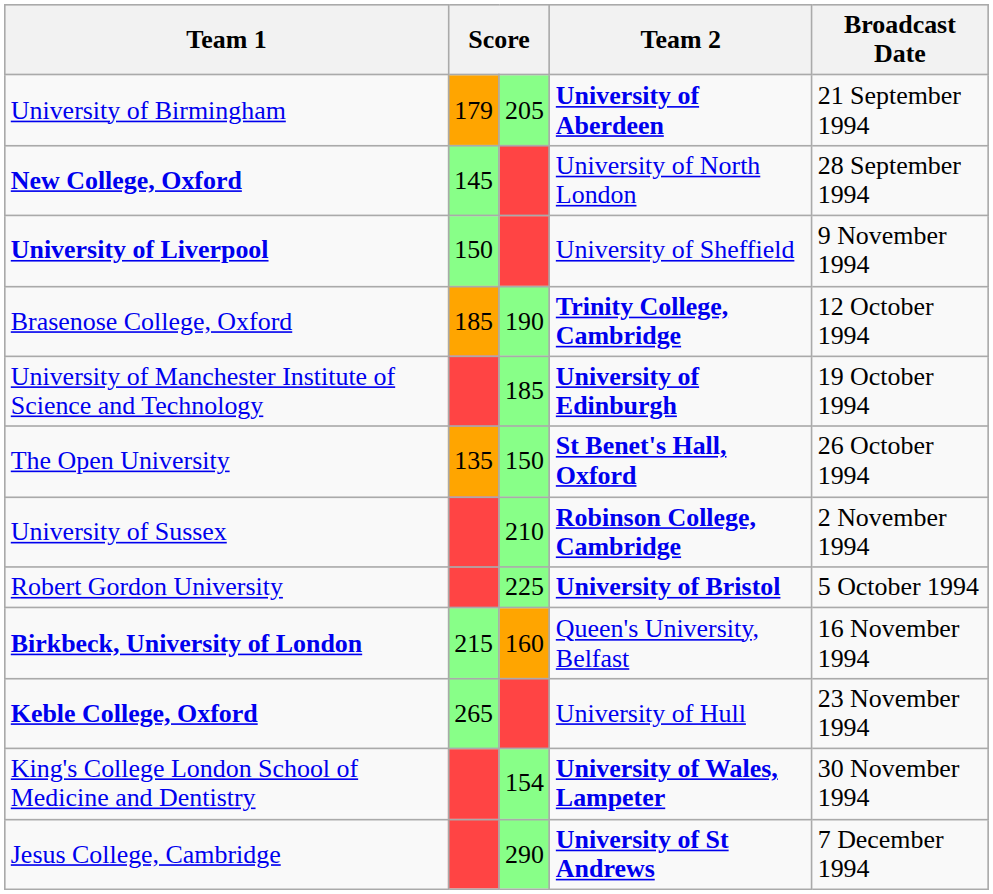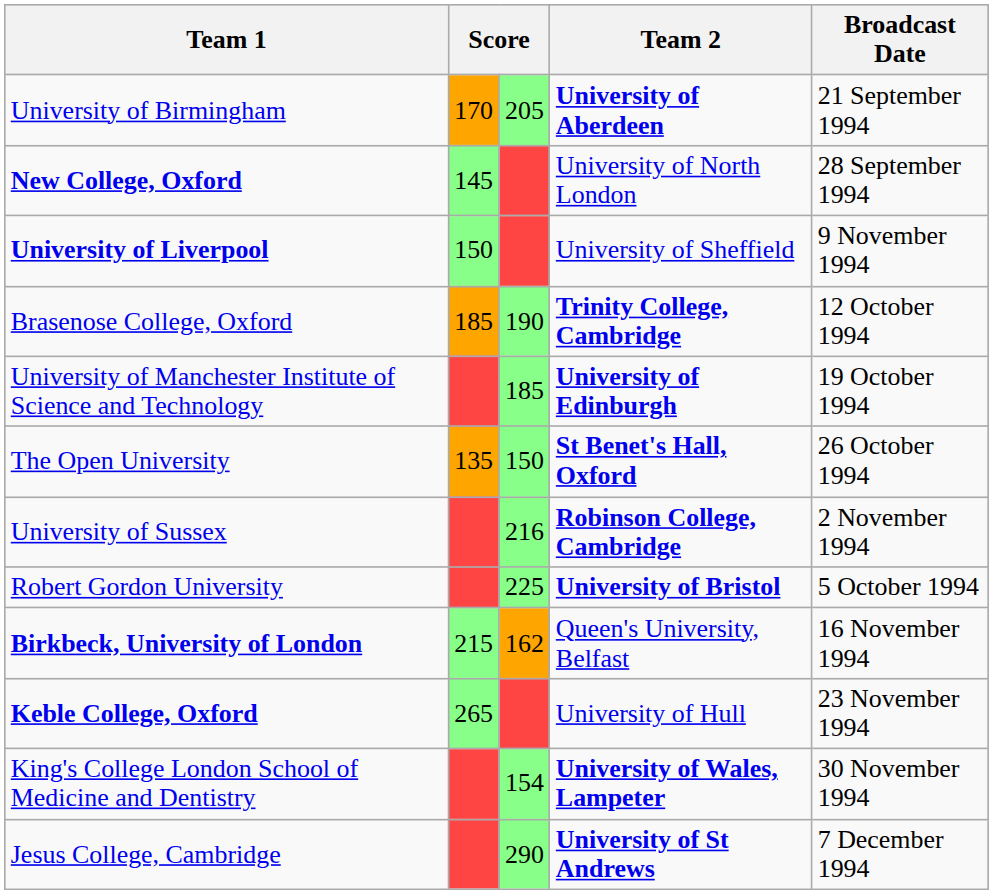University of Birmingham | column 2: 179 -> 170
University of Sussex | column 3: 210 -> 216
Birkbeck, University of London | column 3: 160 -> 162
